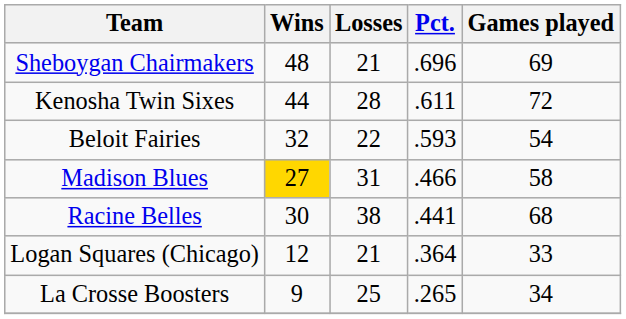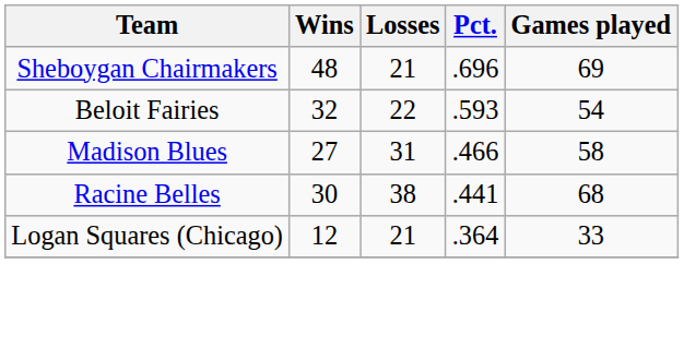- row: Kenosha Twin Sixes | 44 | 28 | .611 | 72
Madison Blues | Wins: gold background -> no background
- row: La Crosse Boosters | 9 | 25 | .265 | 34
